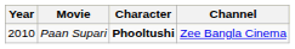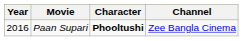Paan Supari | Year: 2010 -> 2016
